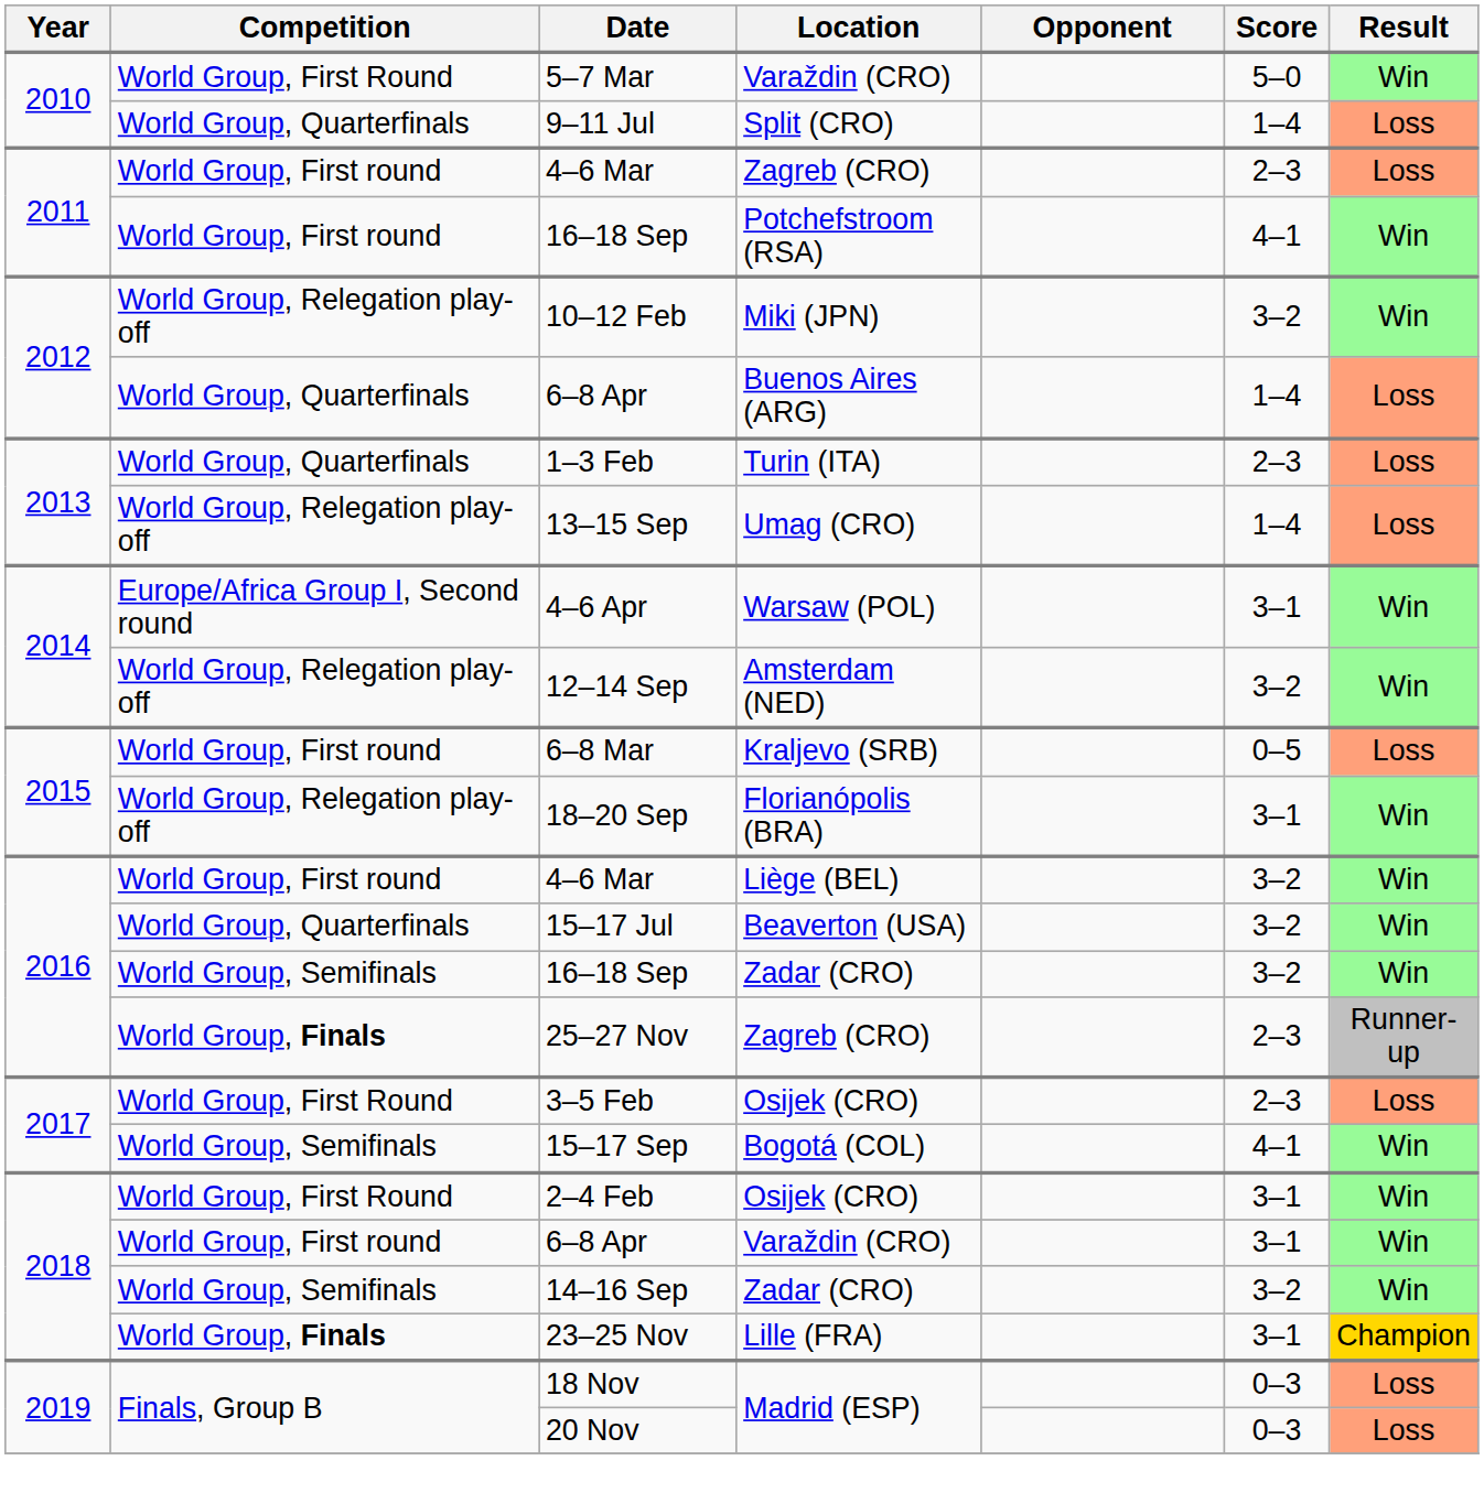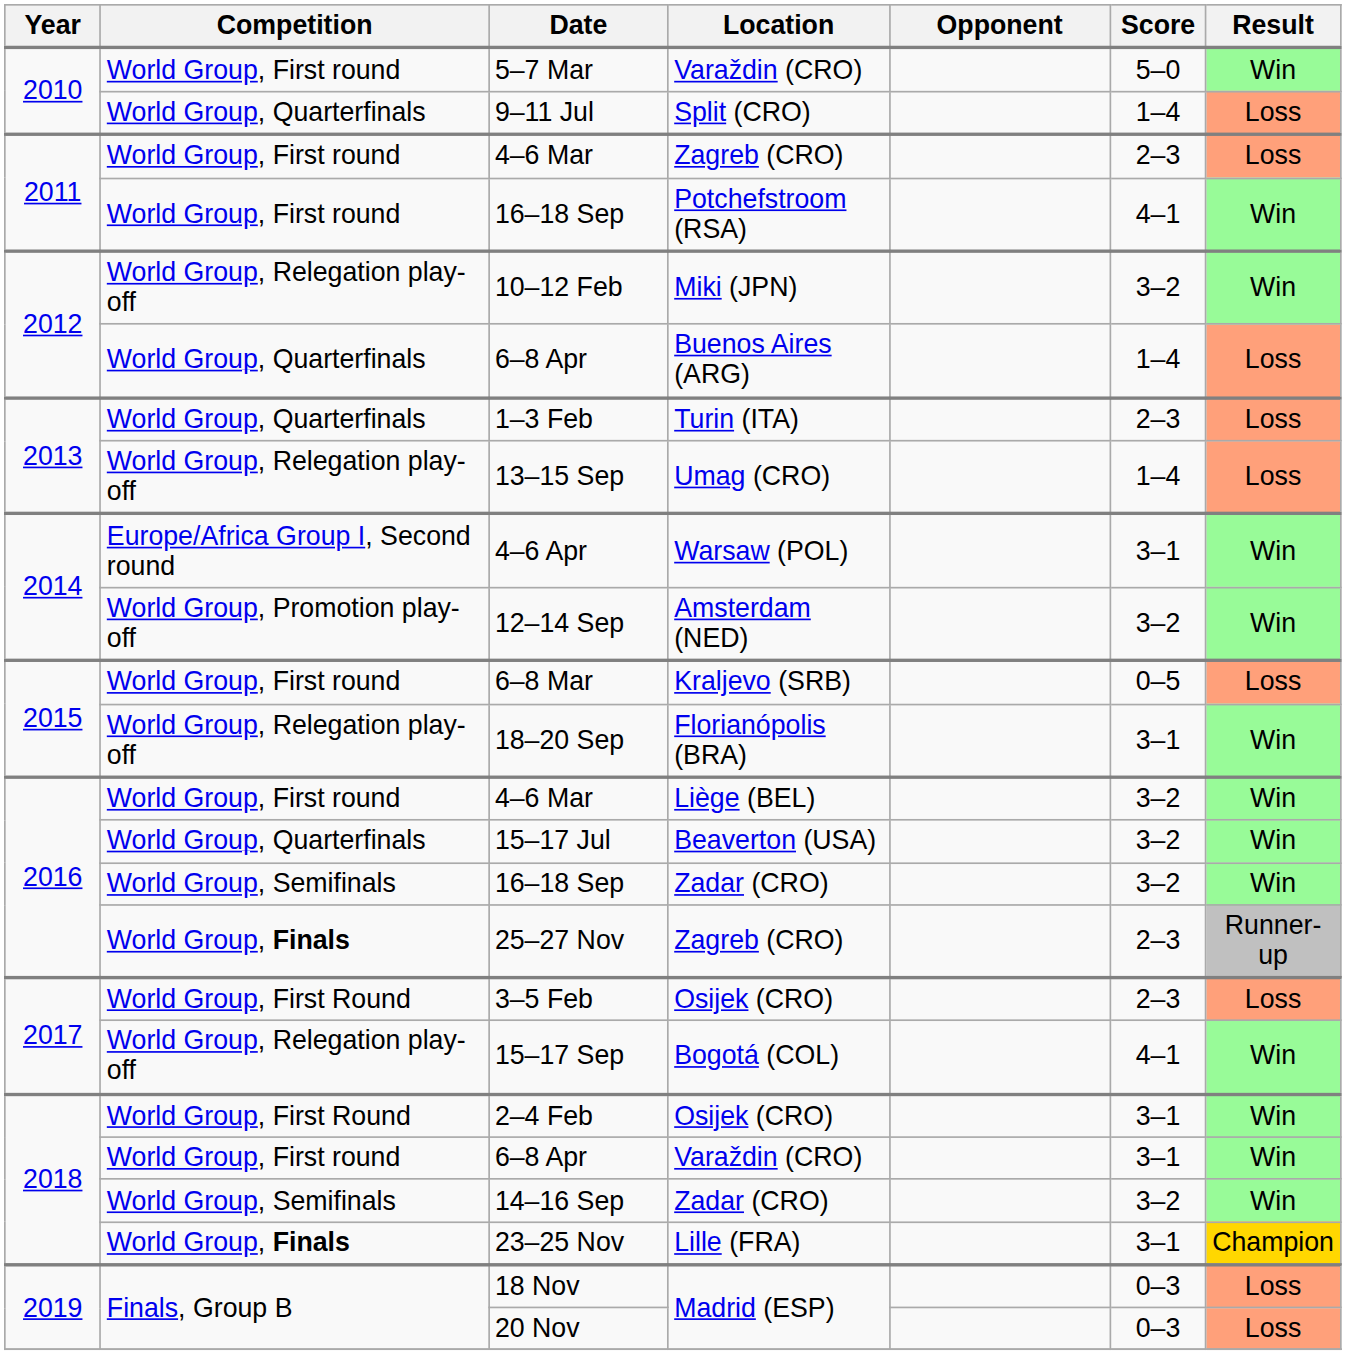5–7 Mar | Competition: World Group, First Round -> World Group, First round
12–14 Sep | Competition: World Group, Relegation play-off -> World Group, Promotion play-off
15–17 Sep | Competition: World Group, Semifinals -> World Group, Relegation play-off
